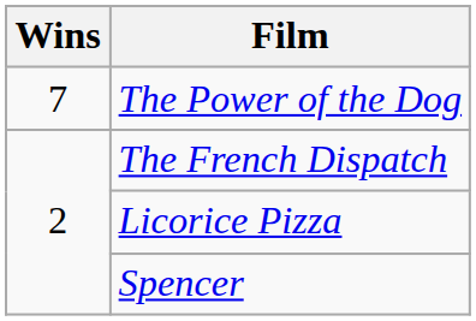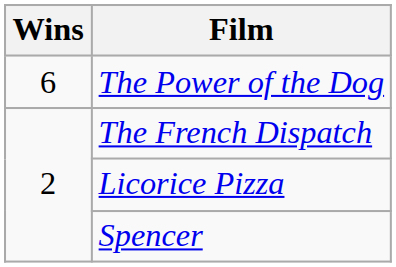The Power of the Dog | Wins: 7 -> 6
